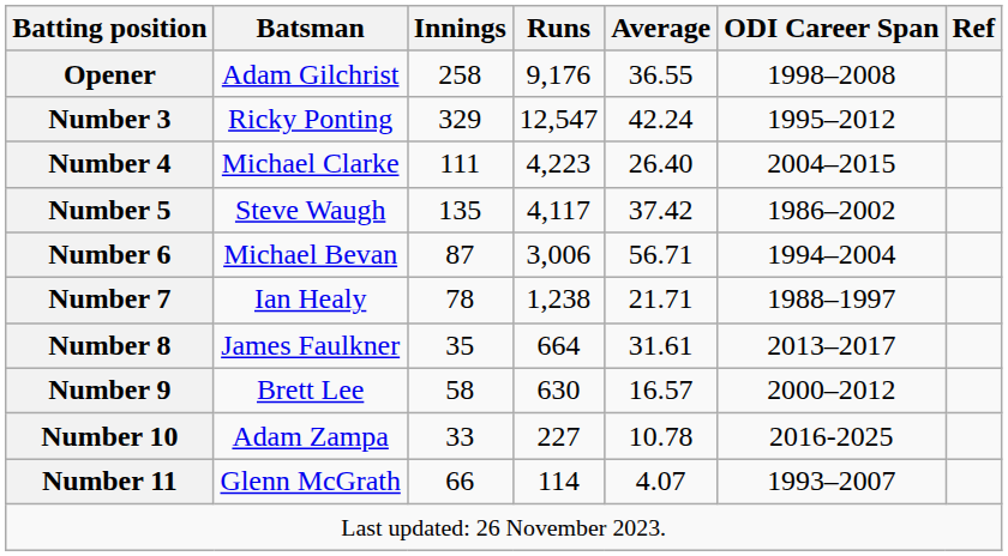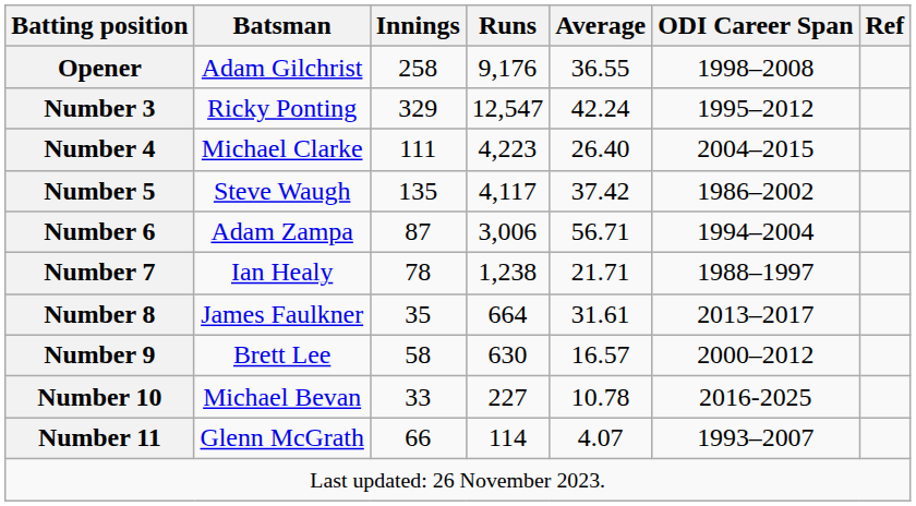Number 6 | Batsman: Michael Bevan -> Adam Zampa
Number 10 | Batsman: Adam Zampa -> Michael Bevan
